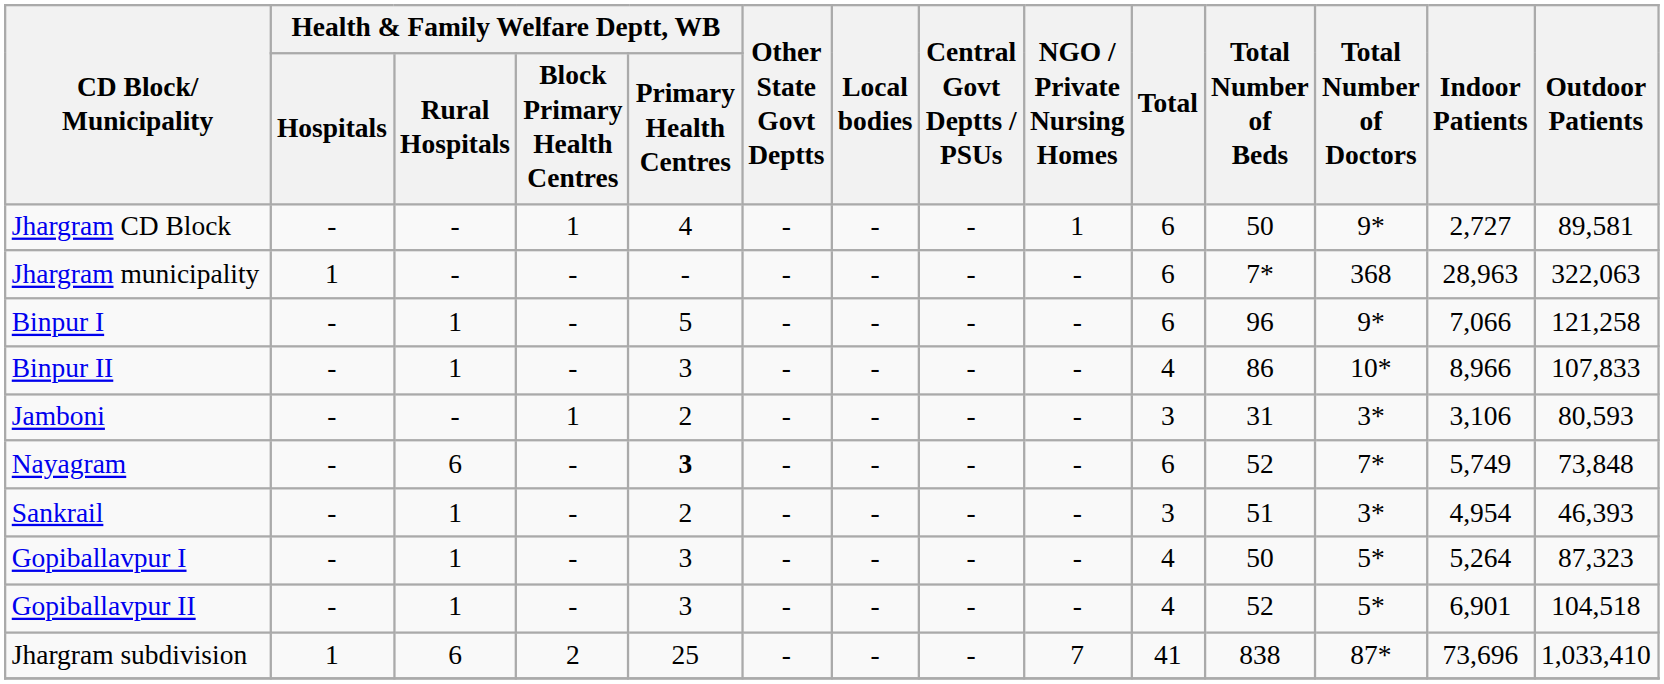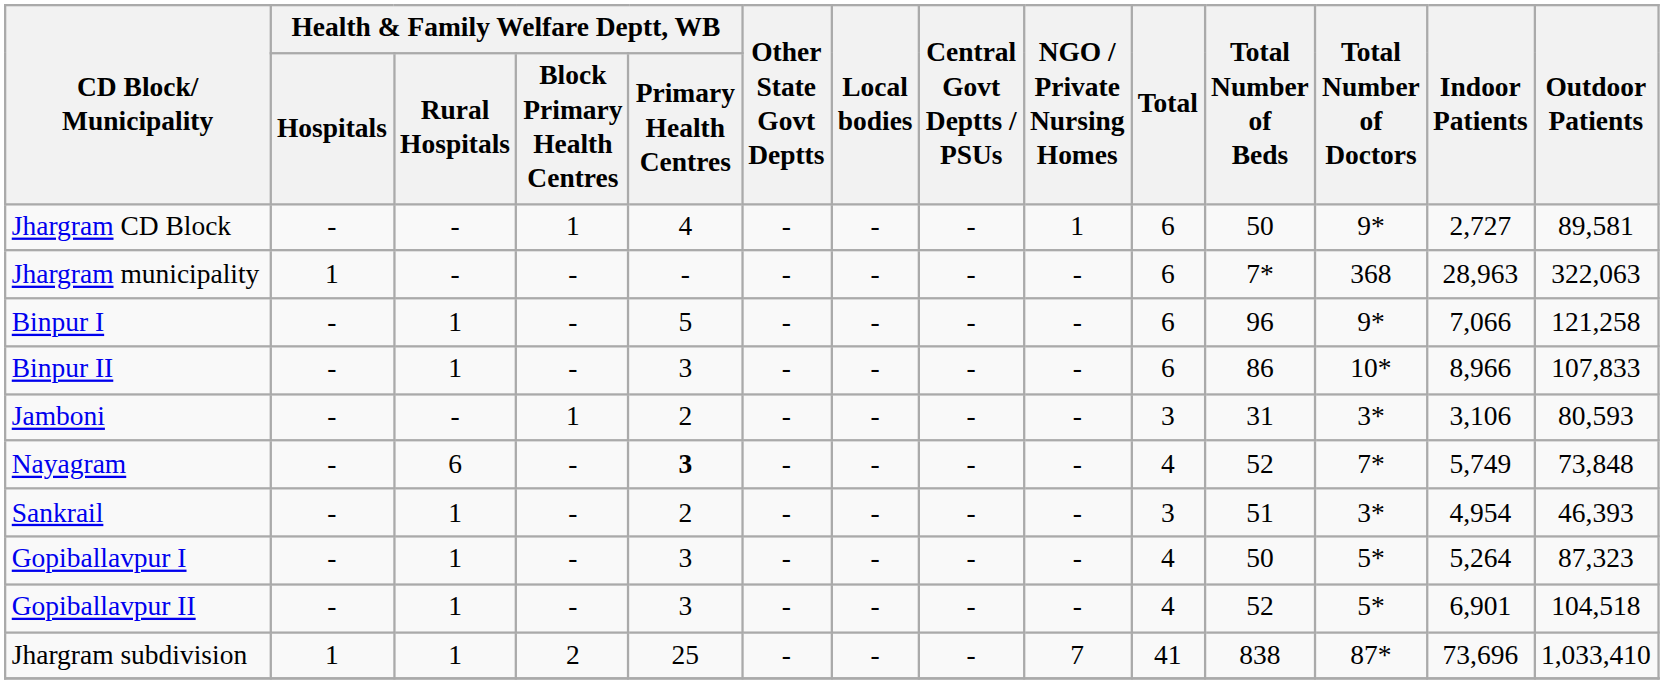Binpur II | Total: 4 -> 6
Nayagram | Total: 6 -> 4
Jhargram subdivision | Health & Family Welfare Deptt, WB / Rural Hospitals: 6 -> 1
